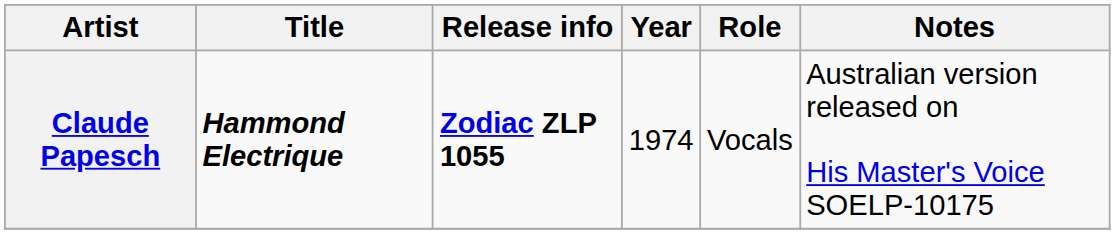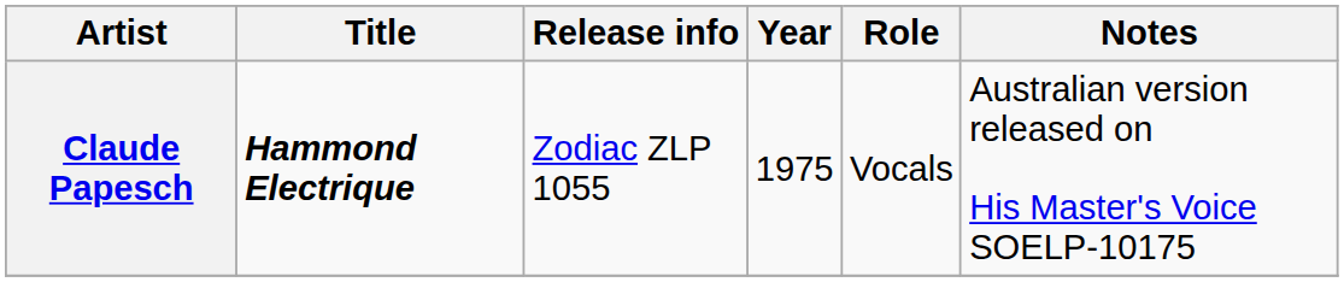Claude Papesch | Release info: bold -> normal
Claude Papesch | Year: 1974 -> 1975
